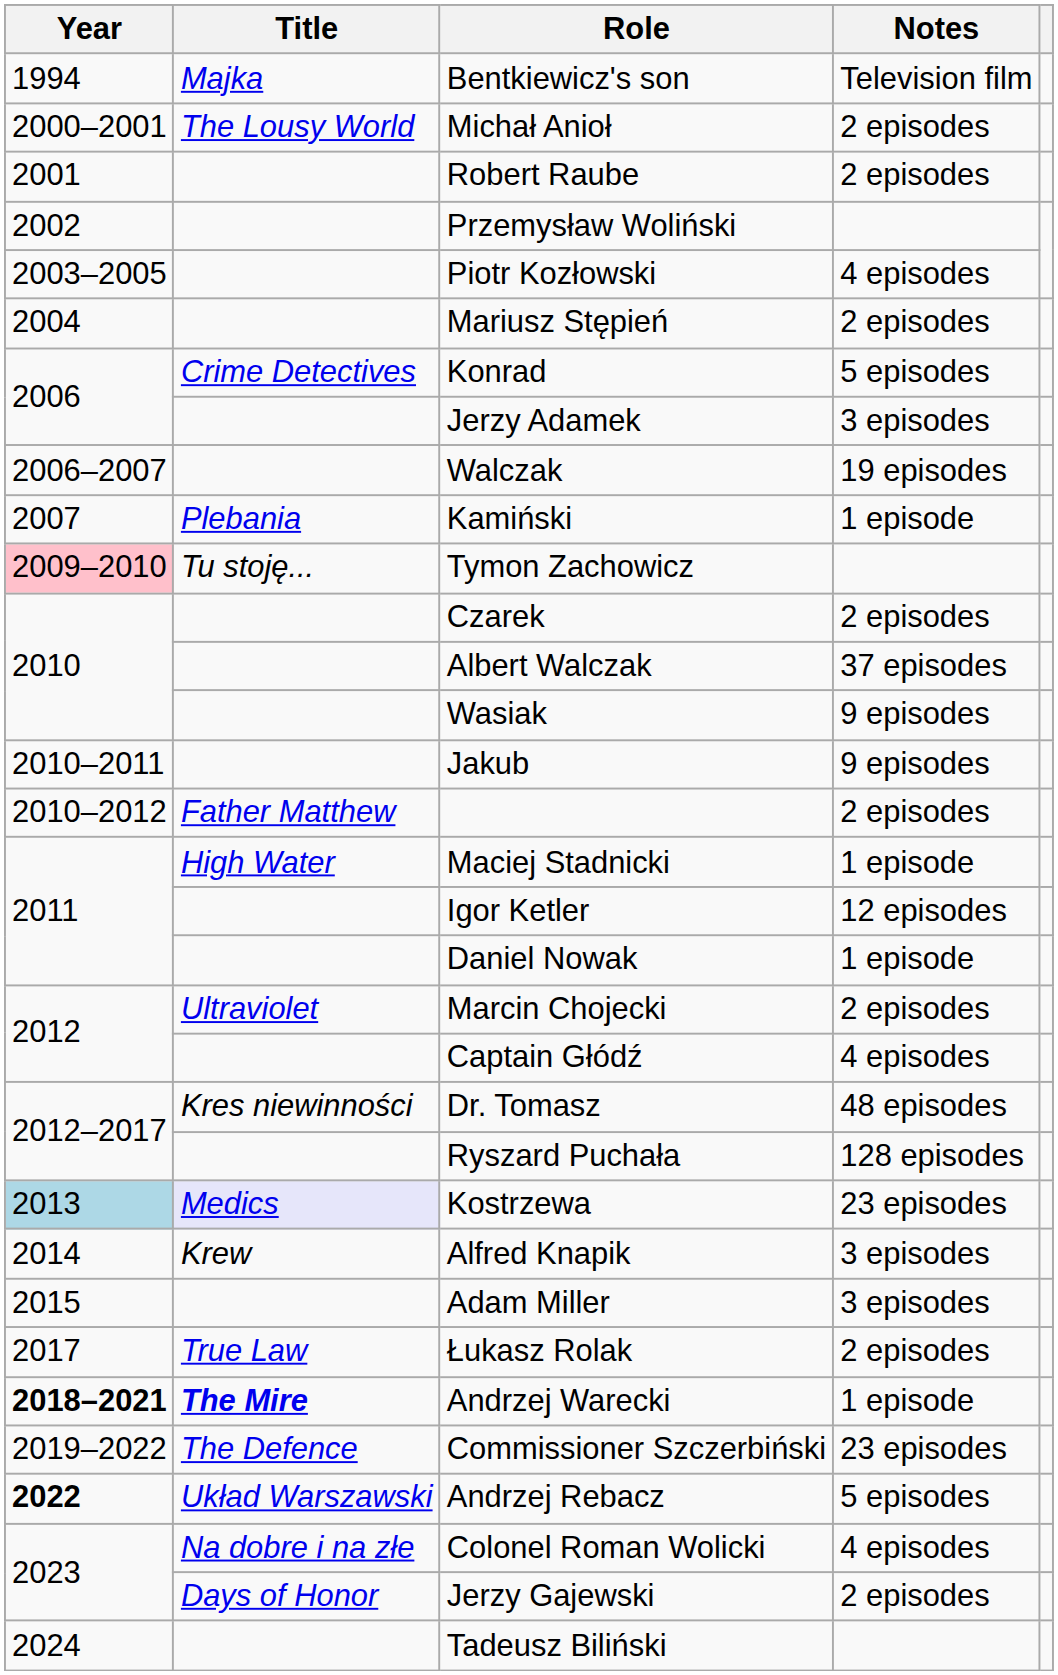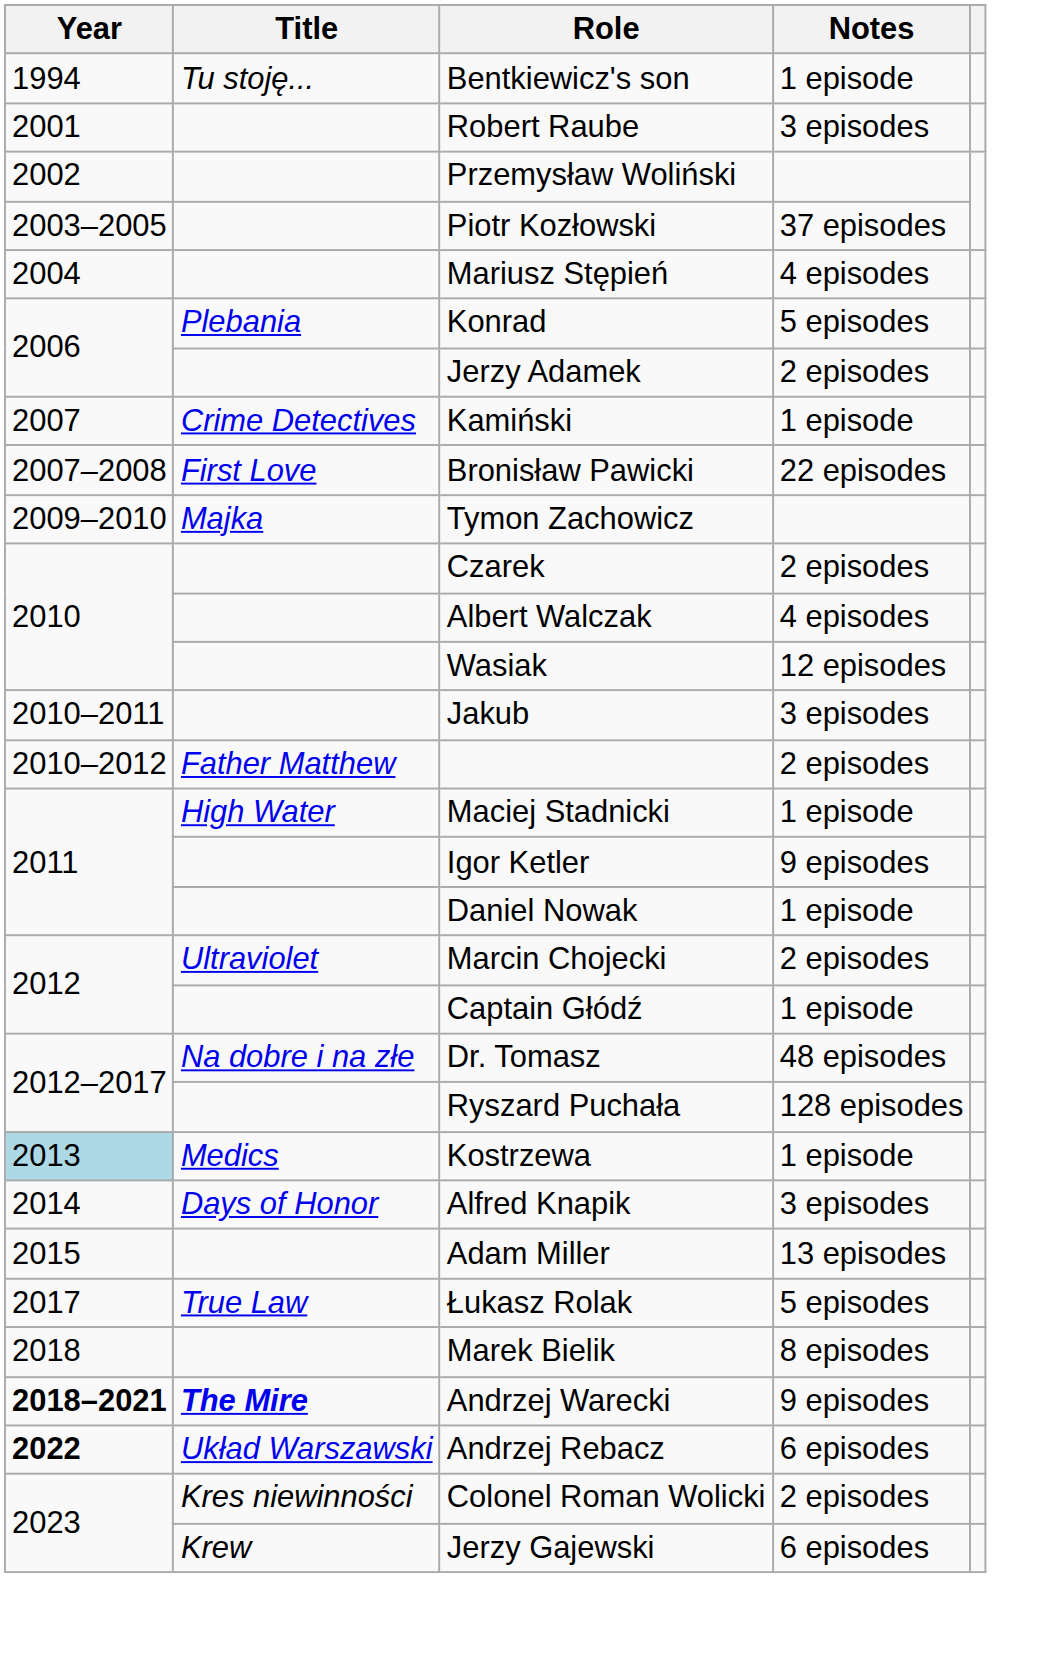Bentkiewicz's son | Title: Majka -> Tu stoję...
Bentkiewicz's son | Notes: Television film -> 1 episode
- row: 2000–2001 | The Lousy World | Michał Anioł | 2 episodes
Robert Raube | Notes: 2 episodes -> 3 episodes
Piotr Kozłowski | Notes: 4 episodes -> 37 episodes
Mariusz Stępień | Notes: 2 episodes -> 4 episodes
Konrad | Title: Crime Detectives -> Plebania
Jerzy Adamek | Notes: 3 episodes -> 2 episodes
- row: 2006–2007 | Walczak | 19 episodes
Kamiński | Title: Plebania -> Crime Detectives
+ row: 2007–2008 | First Love | Bronisław Pawicki | 22 episodes
Tymon Zachowicz | Year: pink background -> no background
Tymon Zachowicz | Title: Tu stoję... -> Majka
Albert Walczak | Notes: 37 episodes -> 4 episodes
Wasiak | Notes: 9 episodes -> 12 episodes
Jakub | Notes: 9 episodes -> 3 episodes
Igor Ketler | Notes: 12 episodes -> 9 episodes
Captain Głódź | Notes: 4 episodes -> 1 episode
Dr. Tomasz | Title: Kres niewinności -> Na dobre i na złe
Kostrzewa | Title: lavender background -> no background
Kostrzewa | Notes: 23 episodes -> 1 episode
Alfred Knapik | Title: Krew -> Days of Honor
Adam Miller | Notes: 3 episodes -> 13 episodes
Łukasz Rolak | Notes: 2 episodes -> 5 episodes
+ row: 2018 | Marek Bielik | 8 episodes
Andrzej Warecki | Notes: 1 episode -> 9 episodes
- row: 2019–2022 | The Defence | Commissioner Szczerbiński | 23 episodes
Andrzej Rebacz | Notes: 5 episodes -> 6 episodes
Colonel Roman Wolicki | Title: Na dobre i na złe -> Kres niewinności
Colonel Roman Wolicki | Notes: 4 episodes -> 2 episodes
Jerzy Gajewski | Title: Days of Honor -> Krew
Jerzy Gajewski | Notes: 2 episodes -> 6 episodes
- row: 2024 | Tadeusz Biliński
